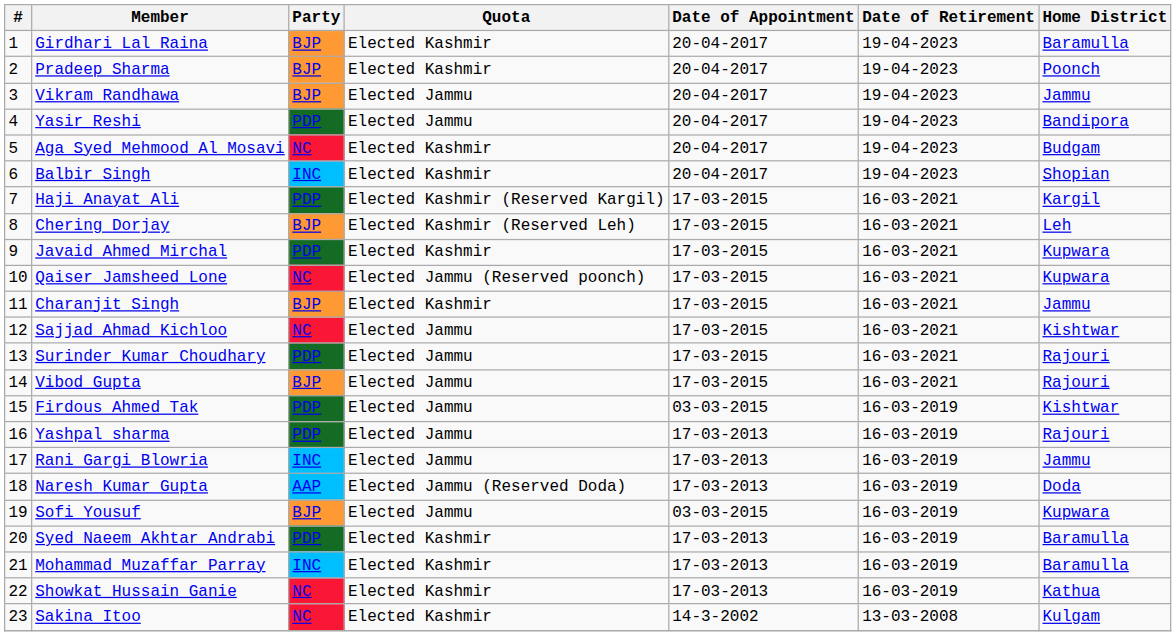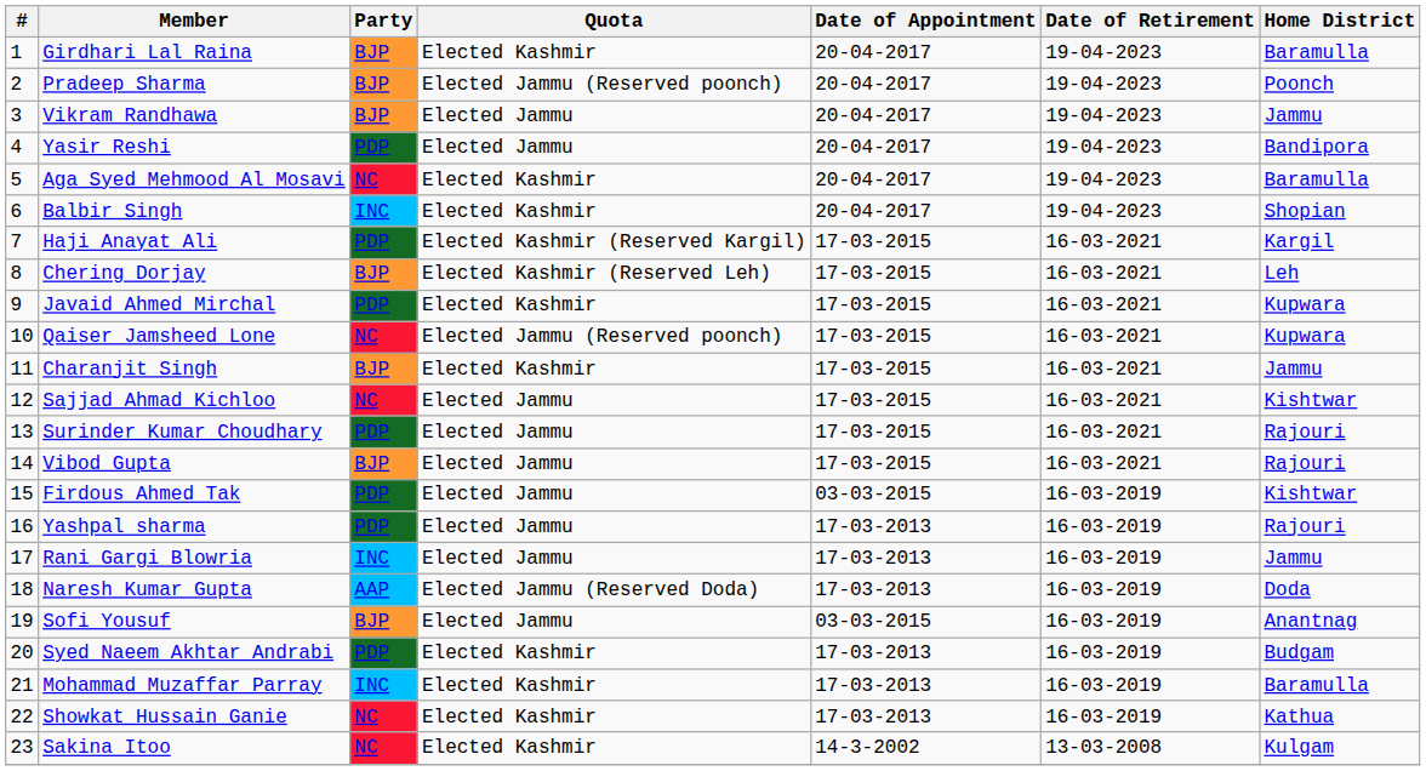Pradeep Sharma | Quota: Elected Kashmir -> Elected Jammu (Reserved poonch)
Aga Syed Mehmood Al Mosavi | Home District: Budgam -> Baramulla
Sofi Yousuf | Home District: Kupwara -> Anantnag
Syed Naeem Akhtar Andrabi | Home District: Baramulla -> Budgam
